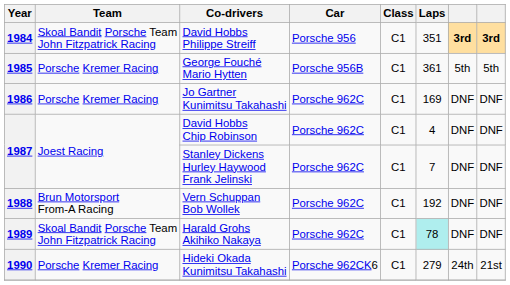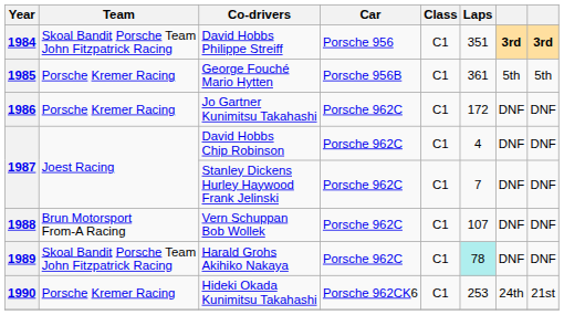Jo Gartner Kunimitsu Takahashi | Laps: 169 -> 172
Vern Schuppan Bob Wollek | Laps: 192 -> 107
Hideki Okada Kunimitsu Takahashi | Laps: 279 -> 253
